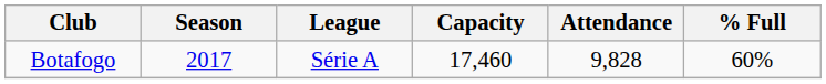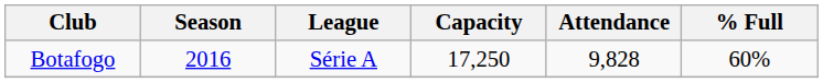Botafogo | Season: 2017 -> 2016
Botafogo | Capacity: 17,460 -> 17,250
